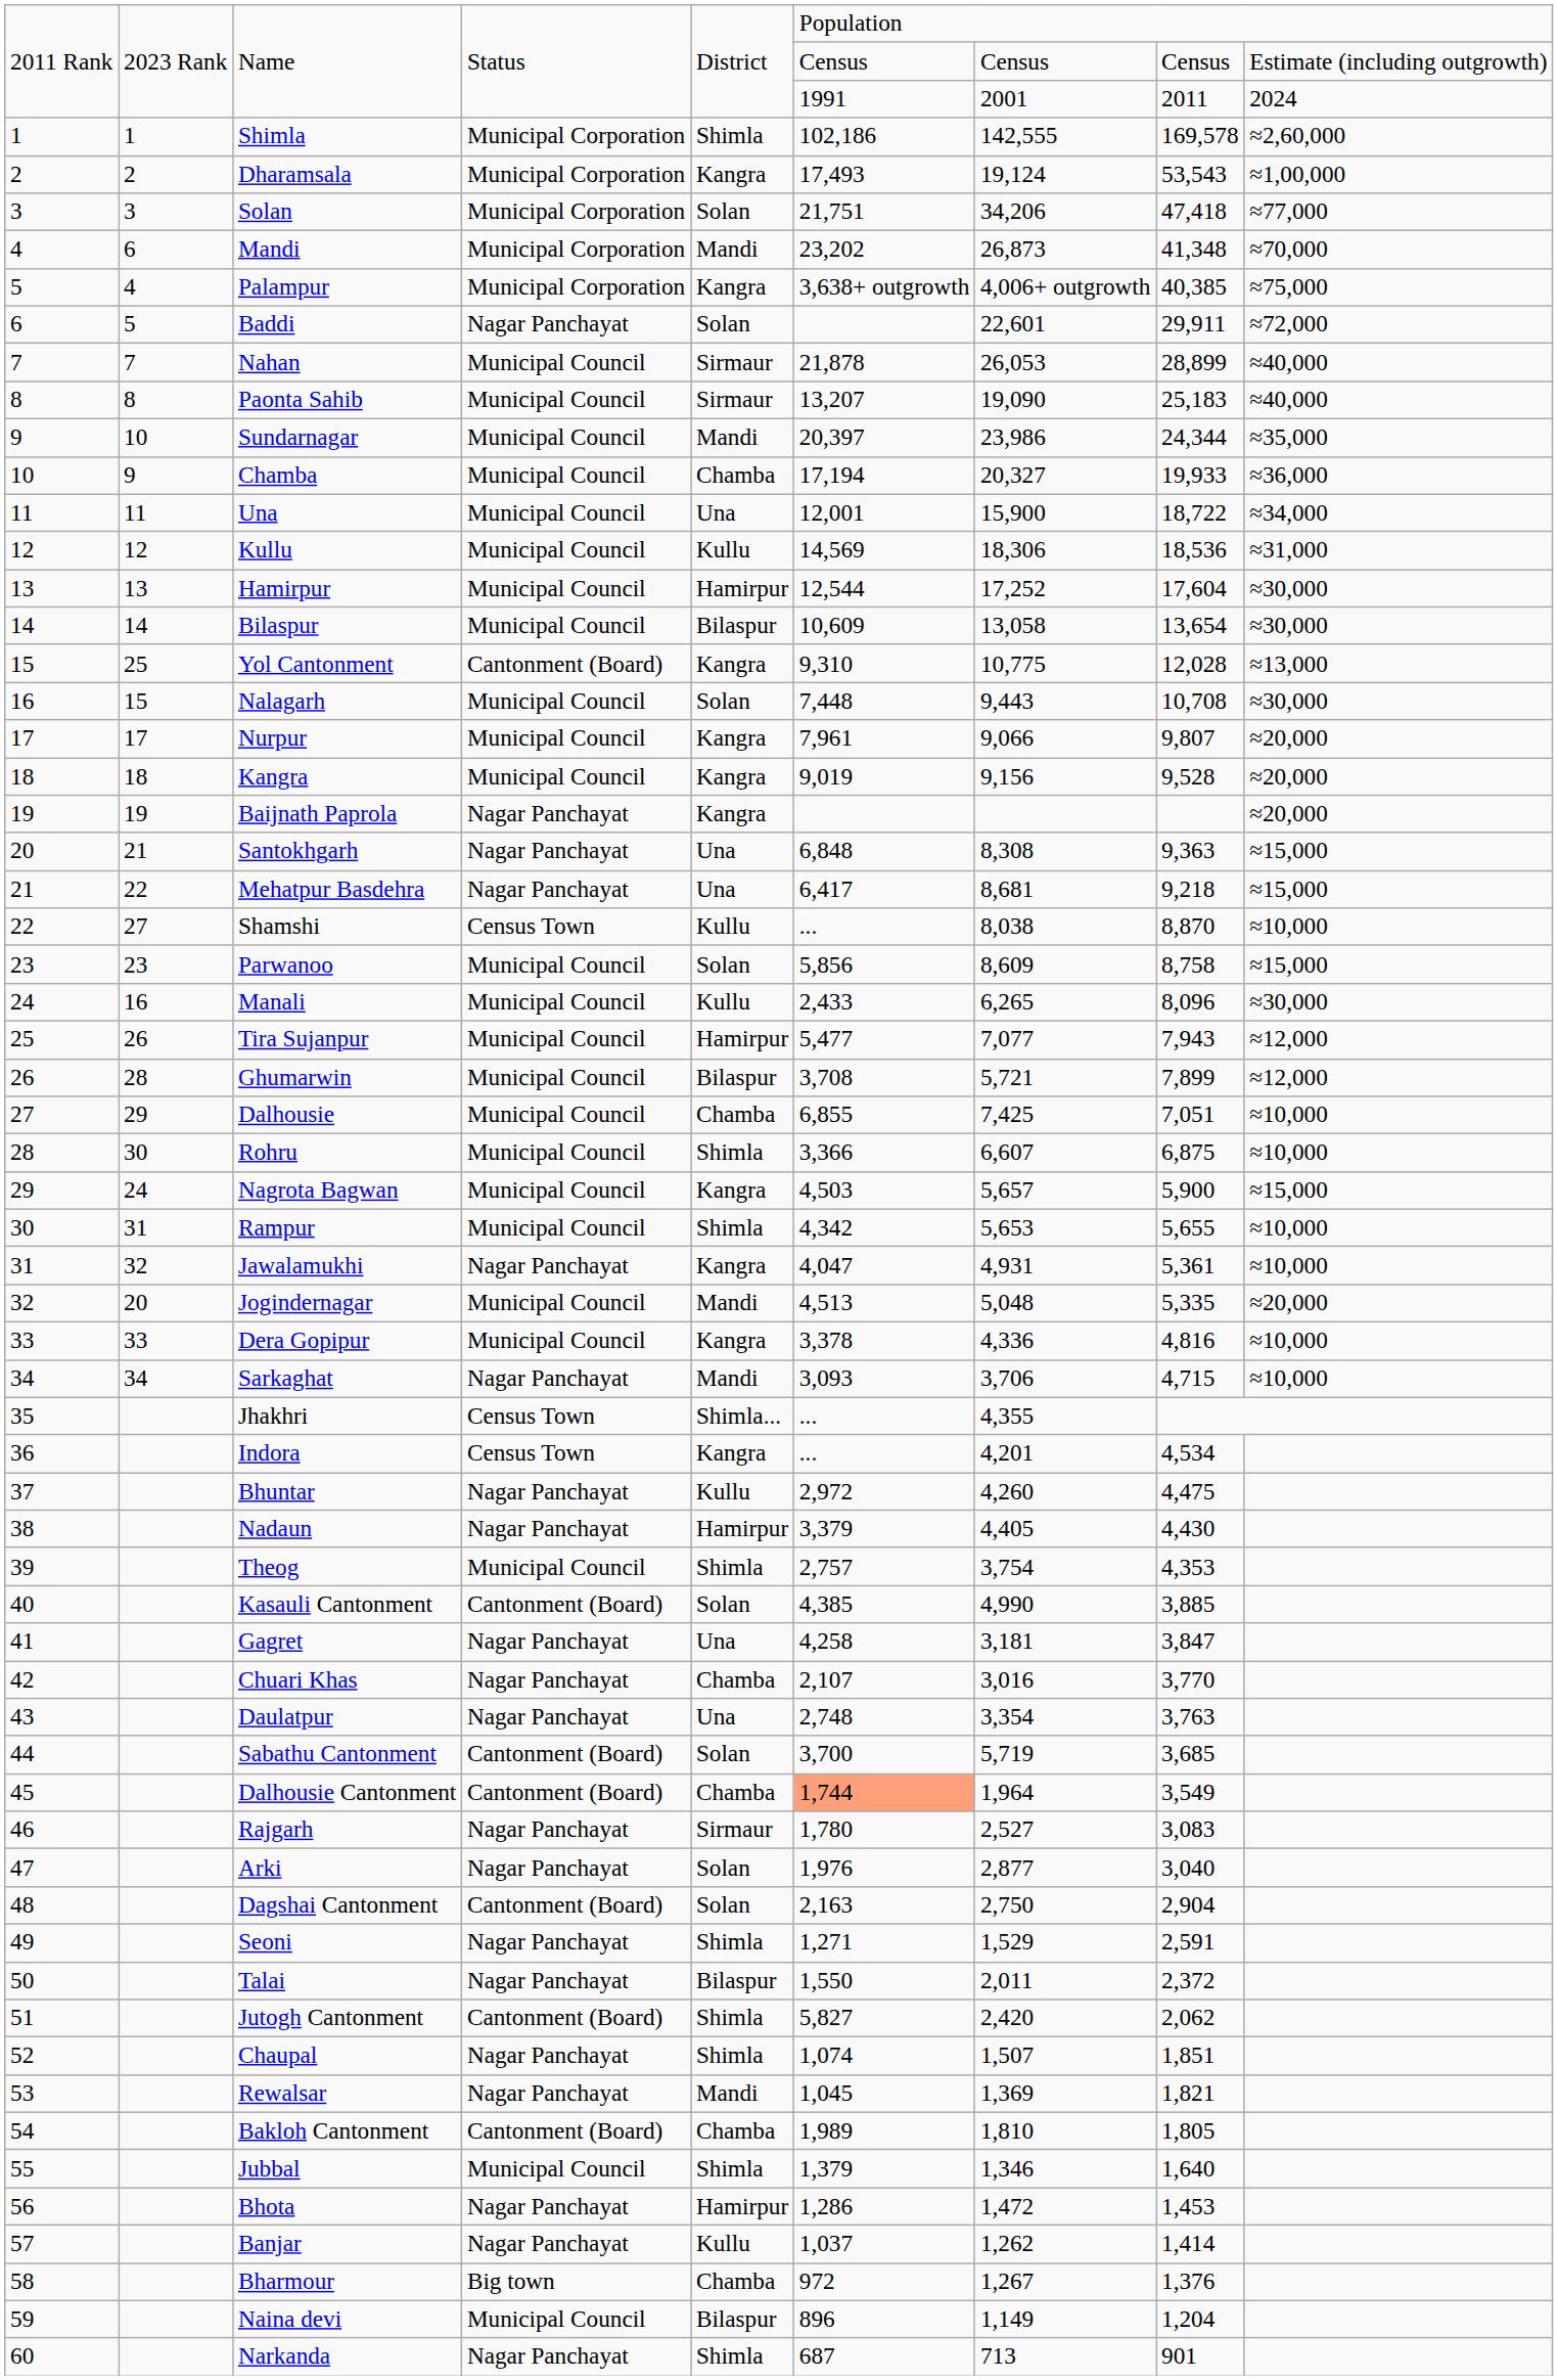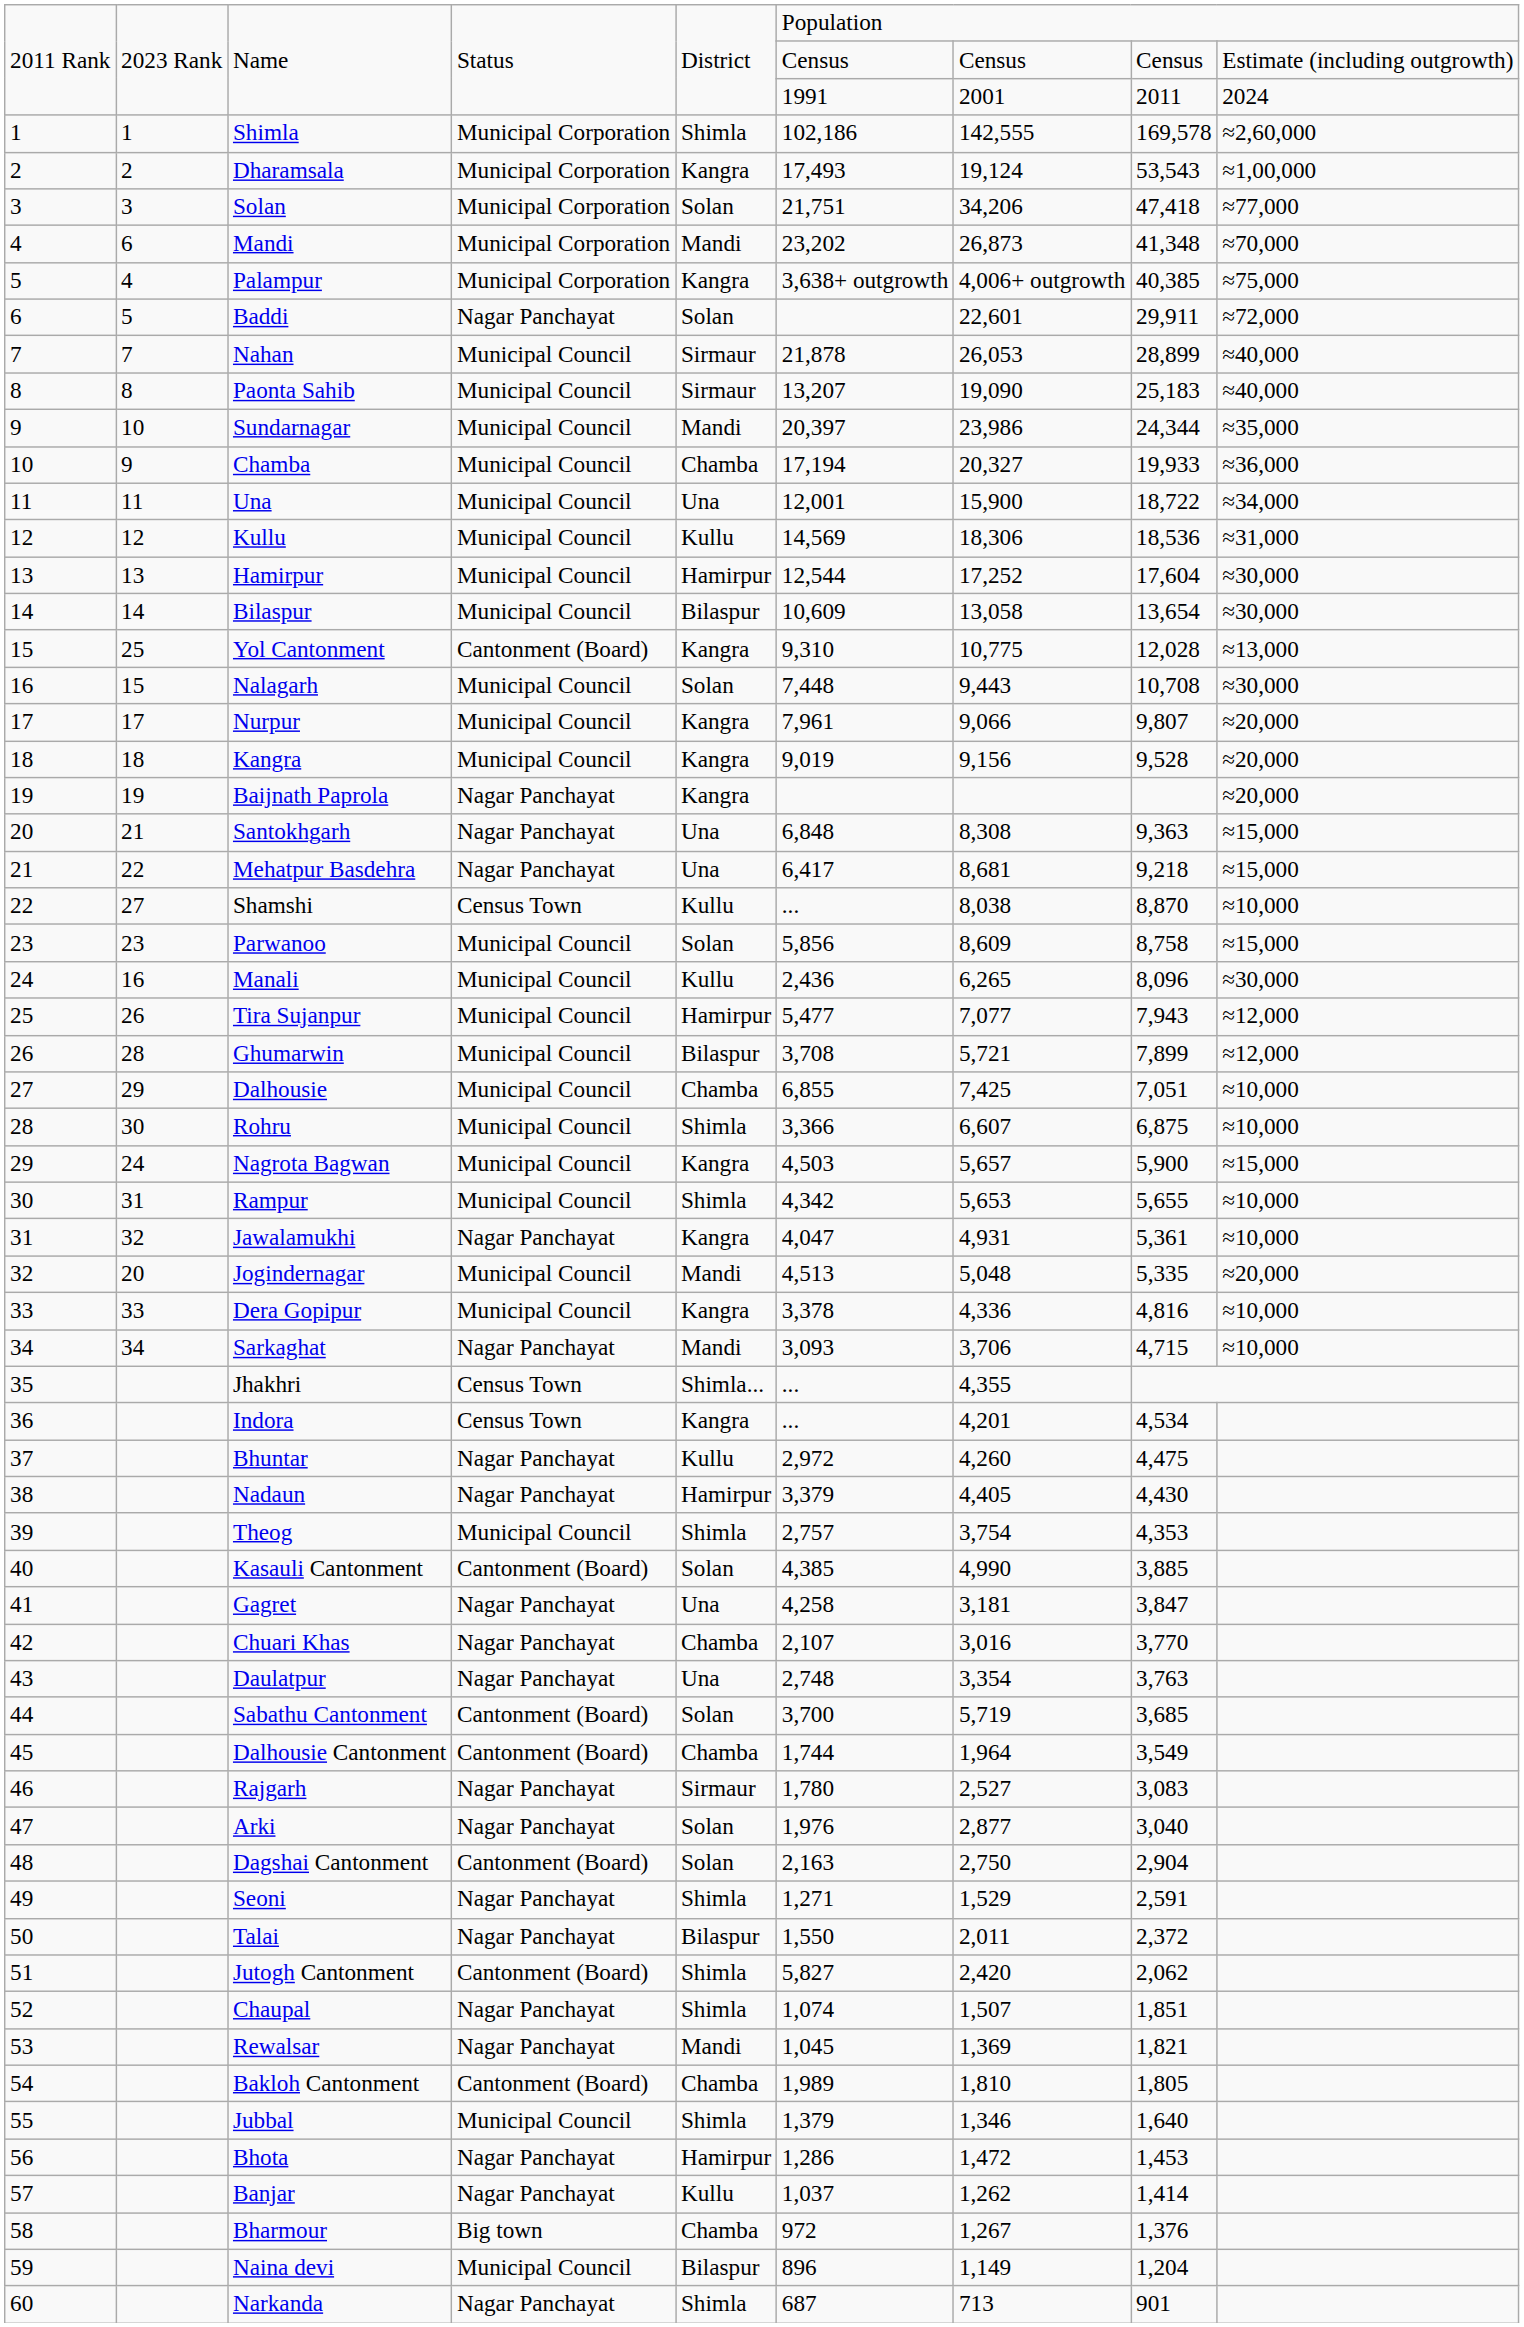Manali | column 6: 2,433 -> 2,436
Dalhousie Cantonment | column 6: lightsalmon background -> no background
